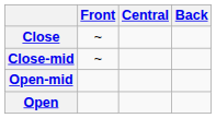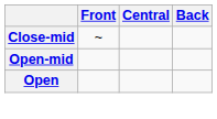- row: Close | ~
